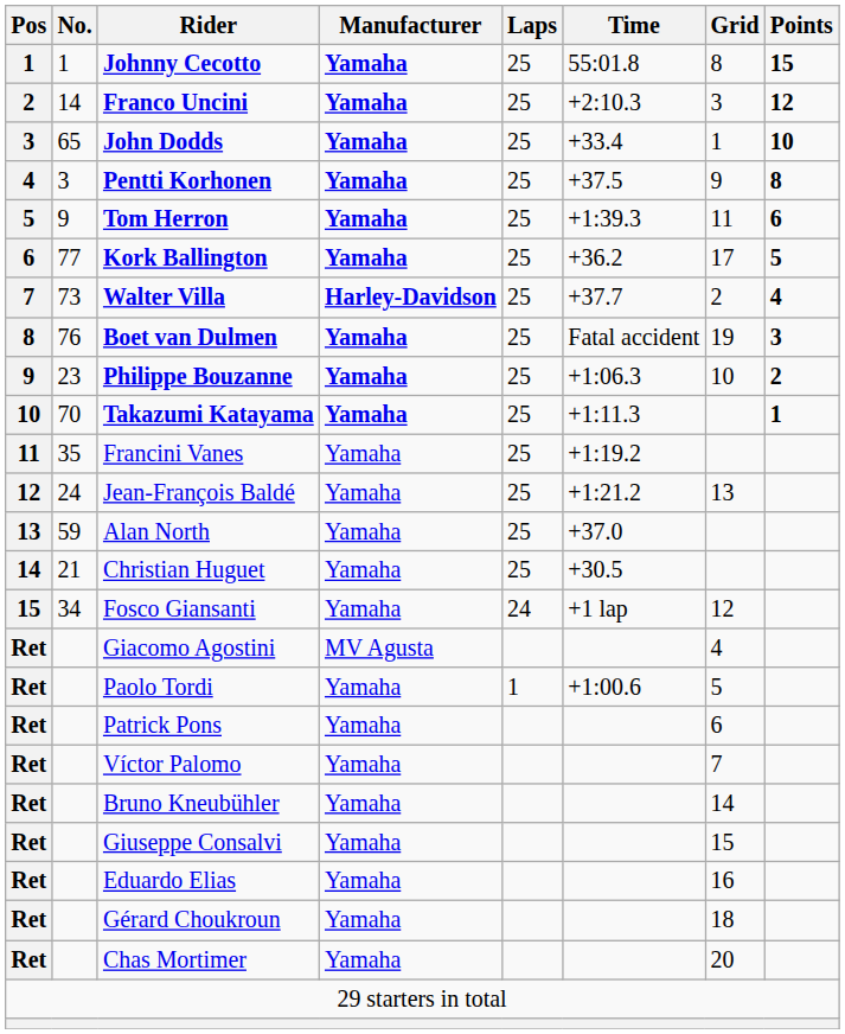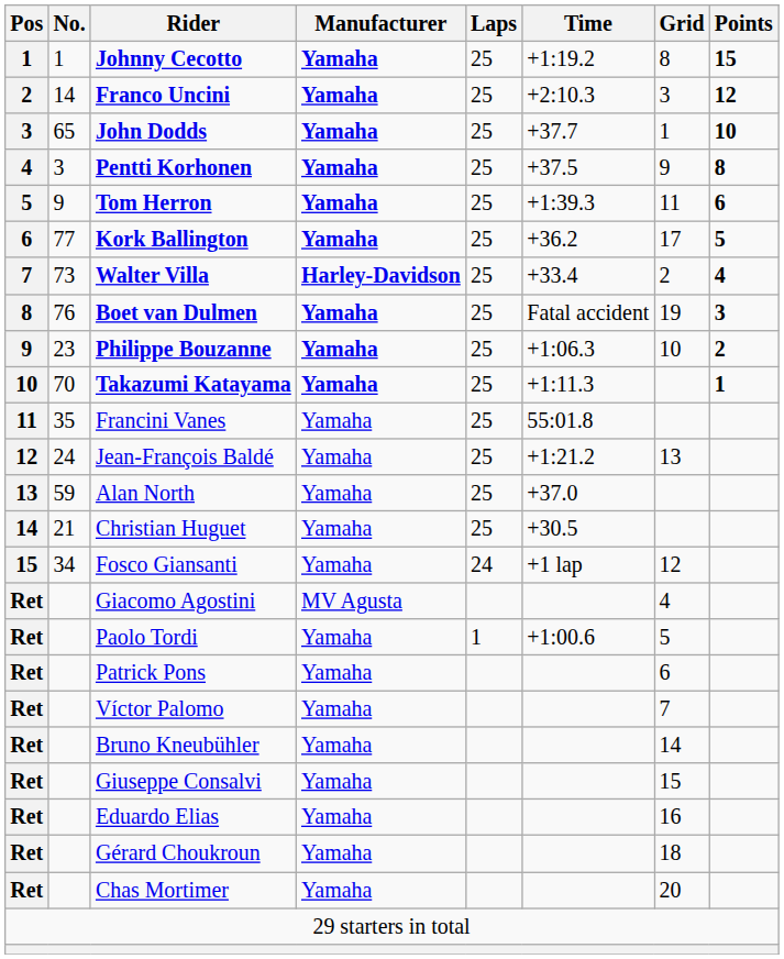Johnny Cecotto | Time: 55:01.8 -> +1:19.2
John Dodds | Time: +33.4 -> +37.7
Walter Villa | Time: +37.7 -> +33.4
Francini Vanes | Time: +1:19.2 -> 55:01.8
